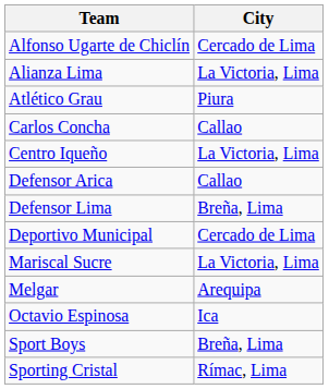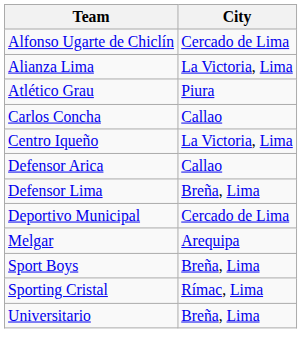- row: Mariscal Sucre | La Victoria, Lima
- row: Octavio Espinosa | Ica
+ row: Universitario | Breña, Lima
